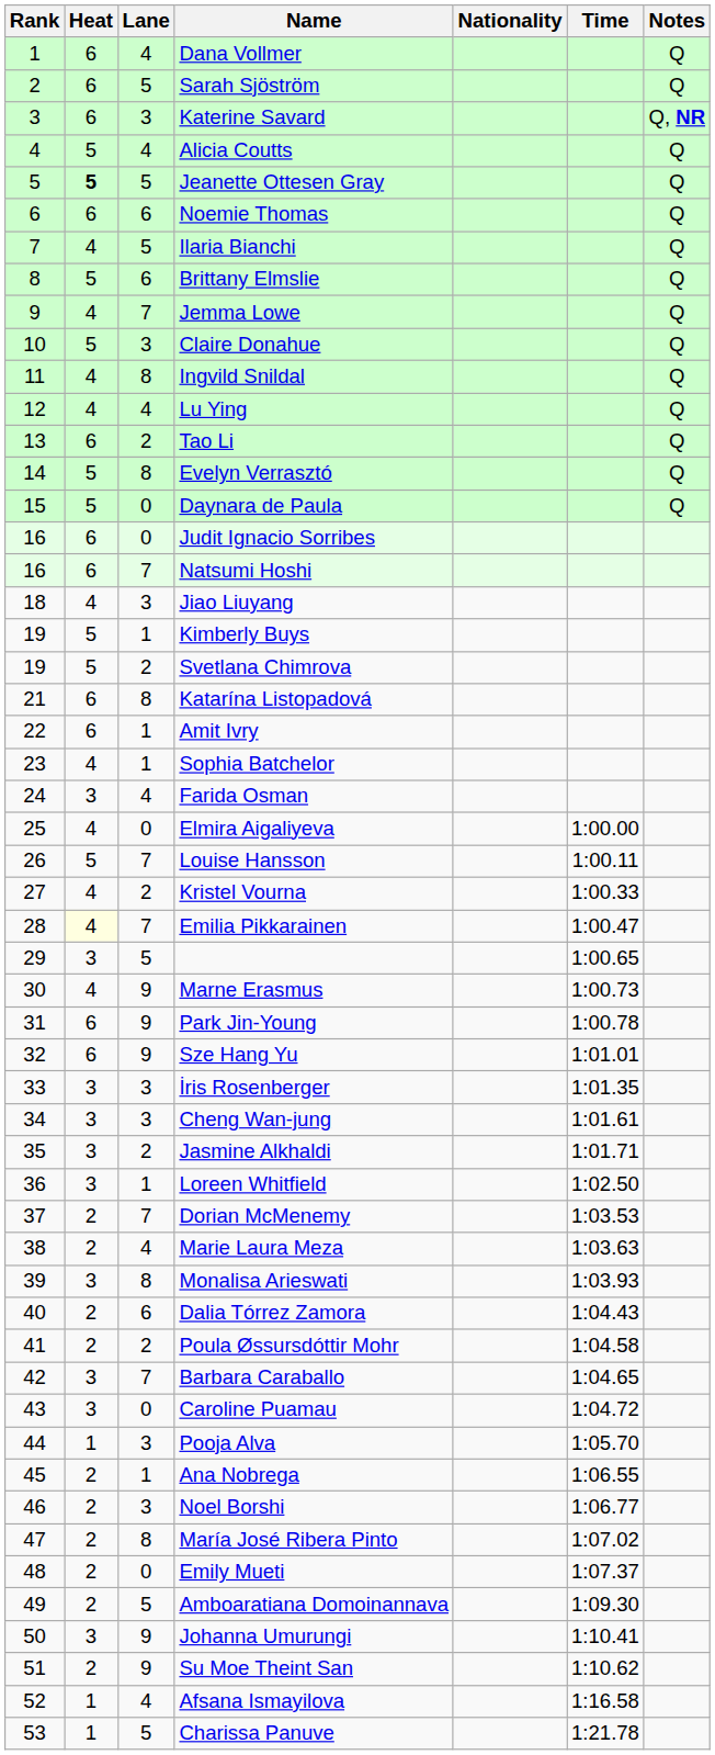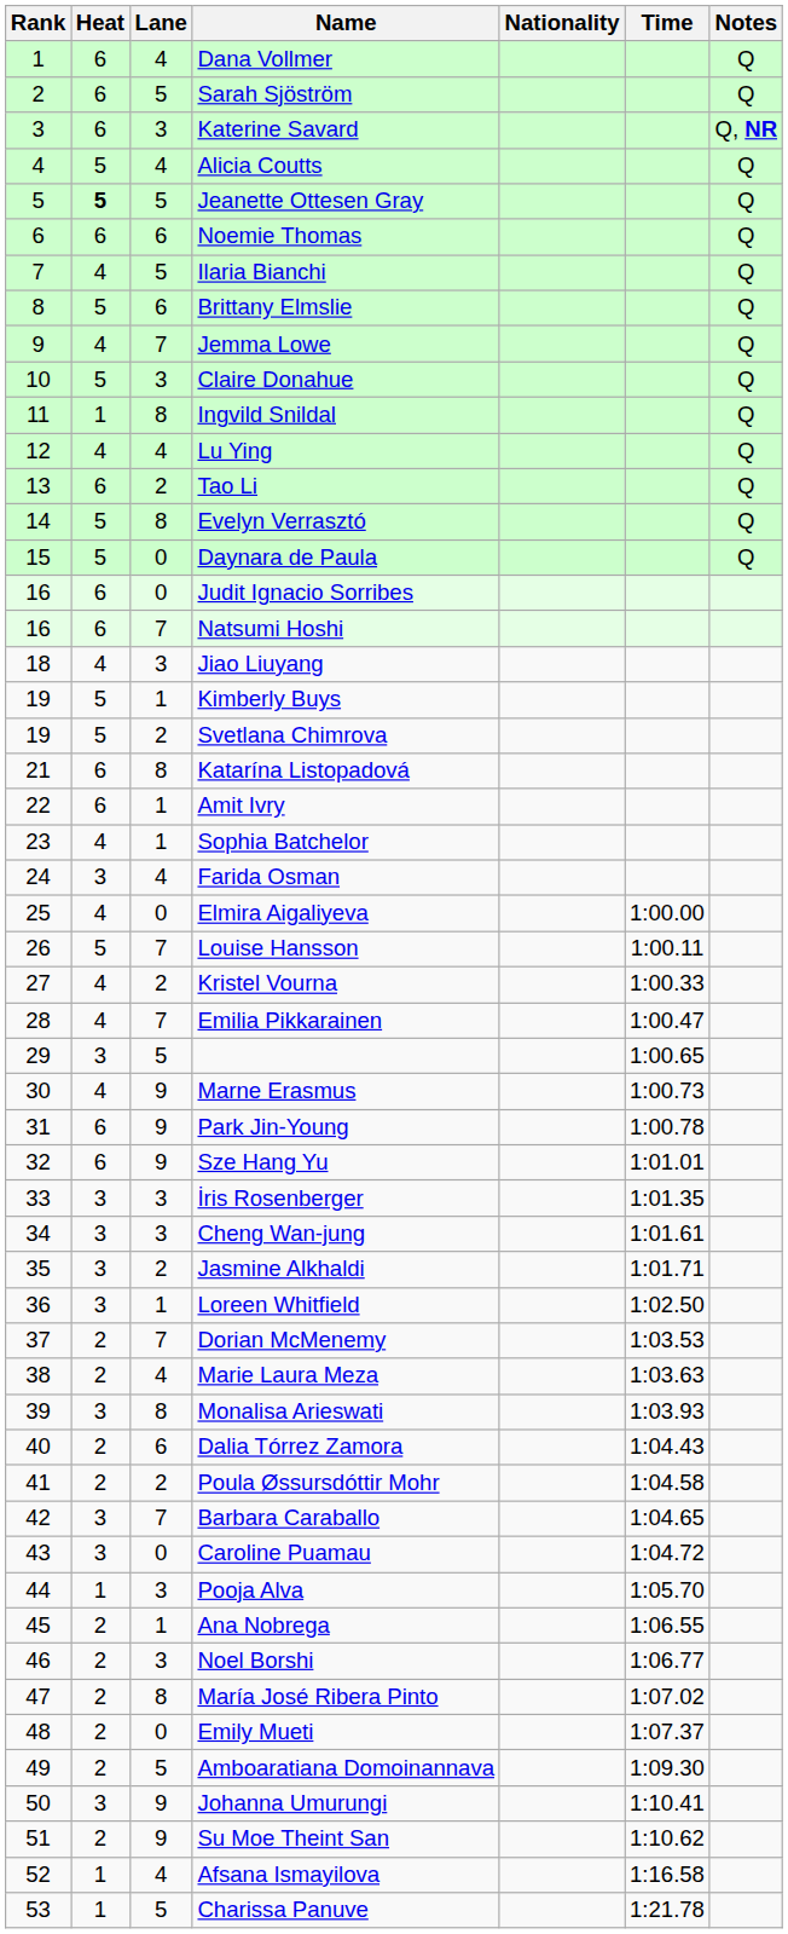Ingvild Snildal | Heat: 4 -> 1
Emilia Pikkarainen | Heat: lightyellow background -> no background
